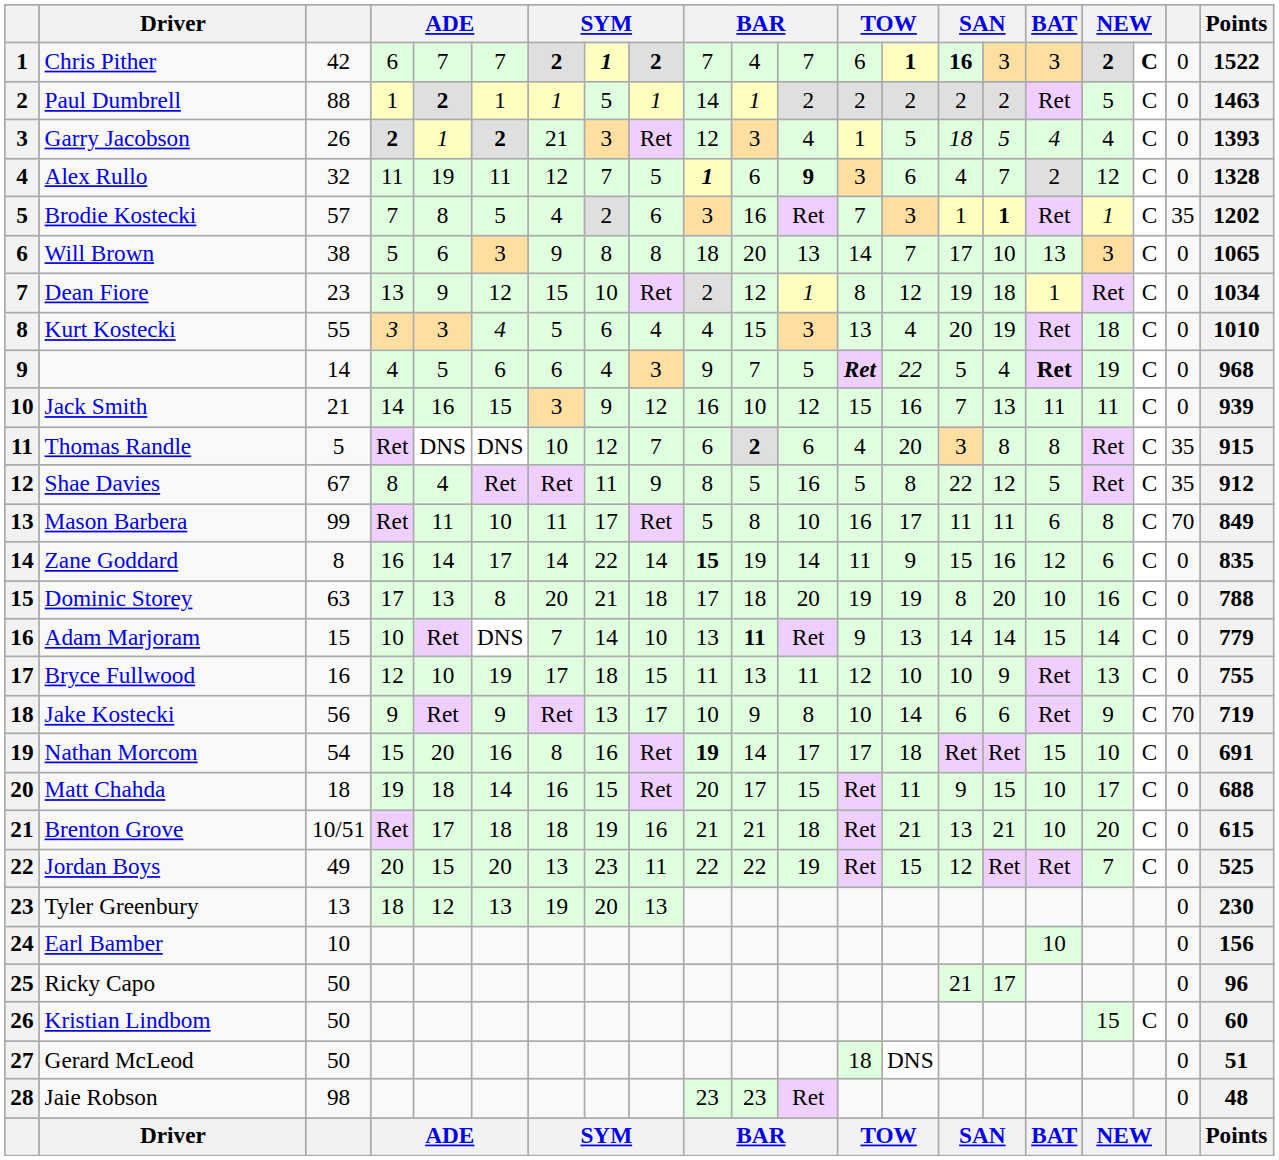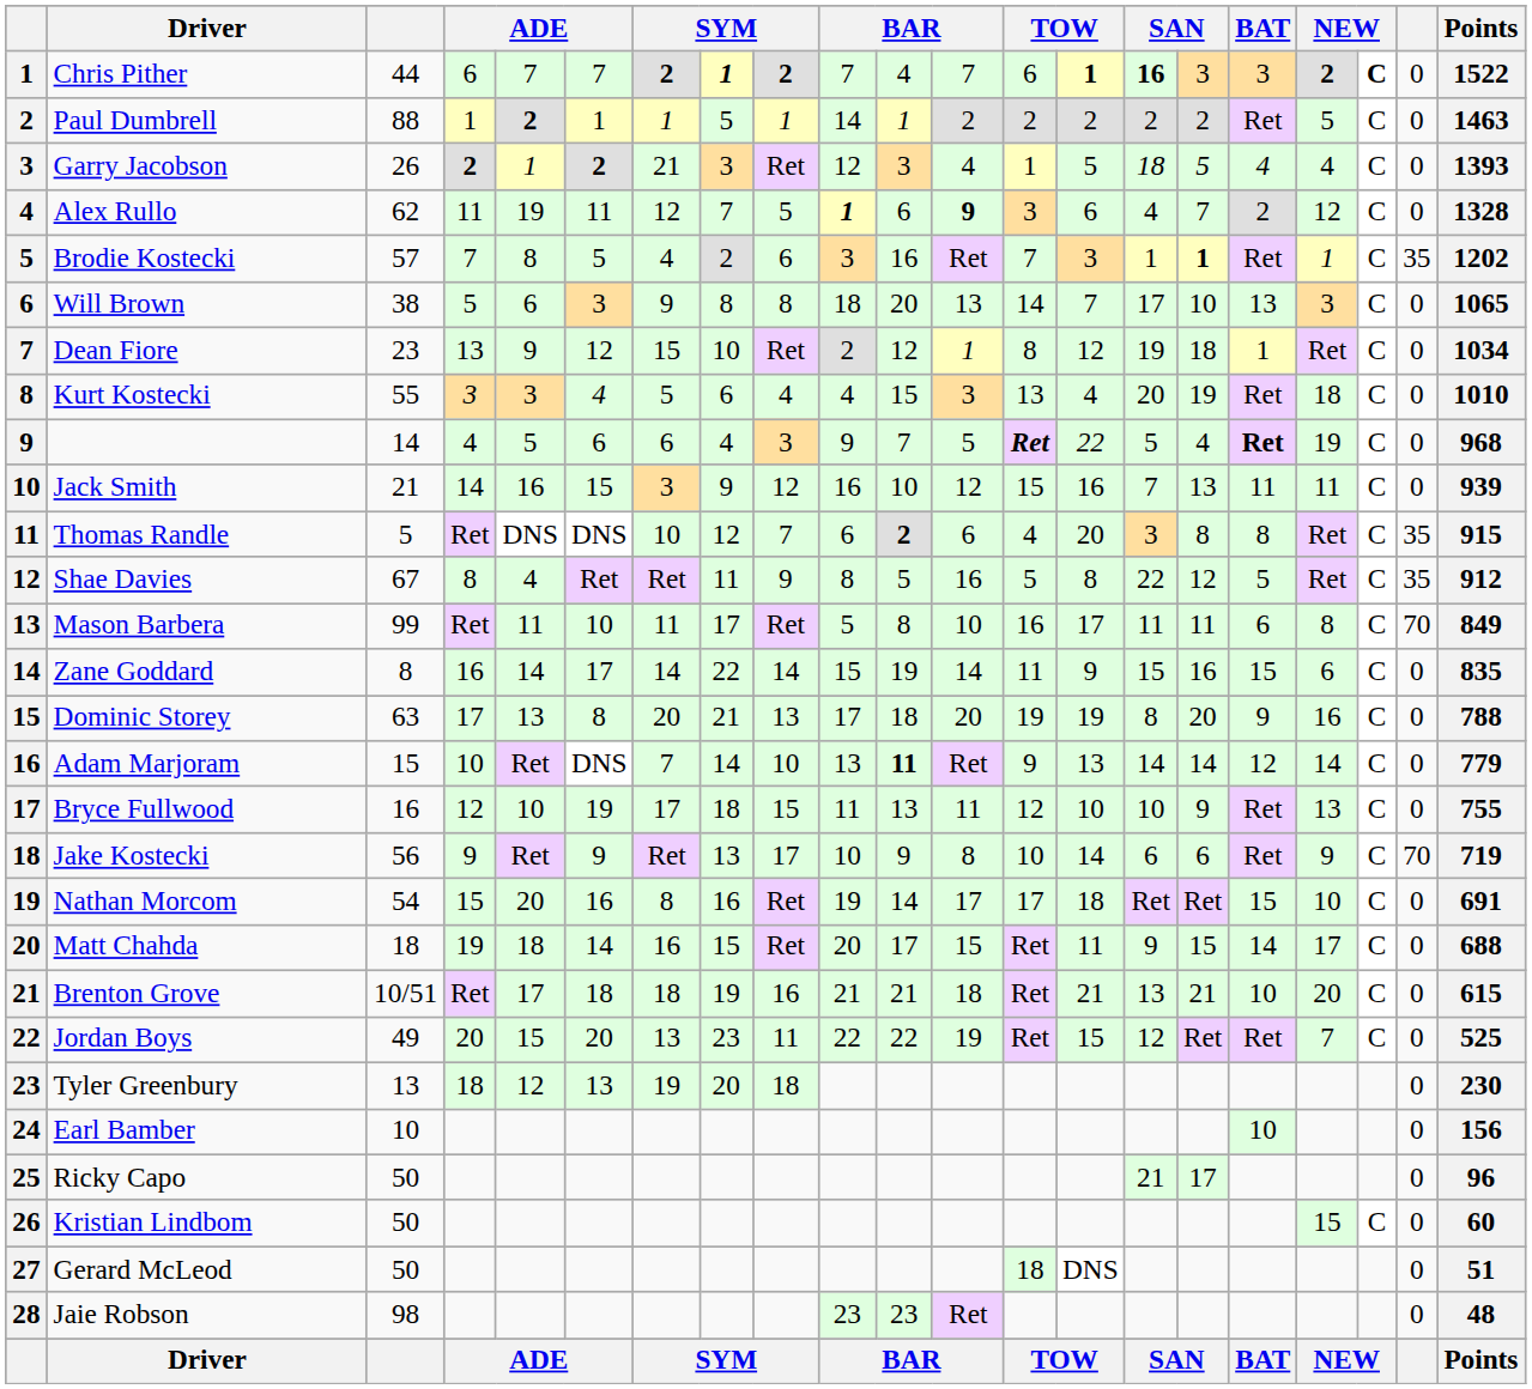Chris Pither | column 3: 42 -> 44
Alex Rullo | column 3: 32 -> 62
Zane Goddard | column 10: bold -> normal
Zane Goddard | BAT: 12 -> 15
Dominic Storey | column 9: 18 -> 13
Dominic Storey | BAT: 10 -> 9
Adam Marjoram | BAT: 15 -> 12
Nathan Morcom | column 10: bold -> normal
Matt Chahda | BAT: 10 -> 14
Tyler Greenbury | column 9: 13 -> 18
